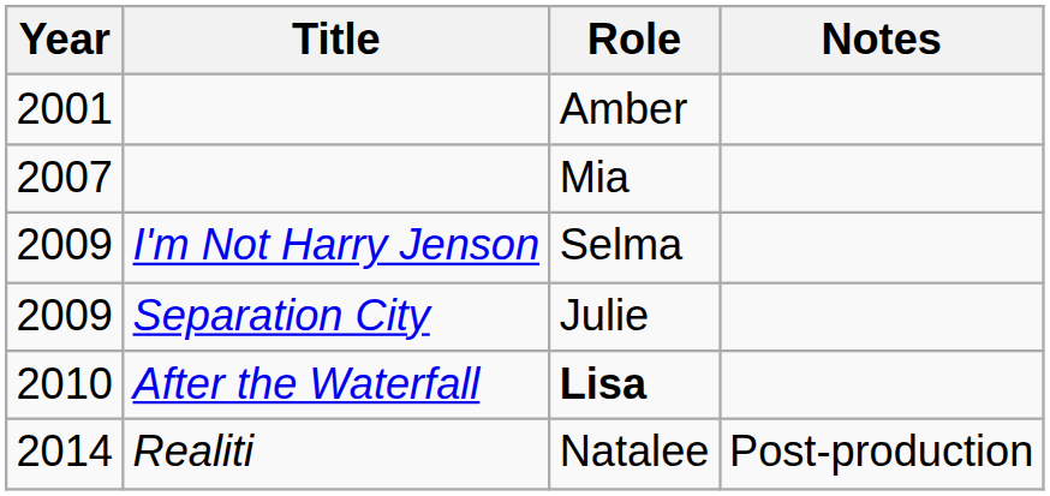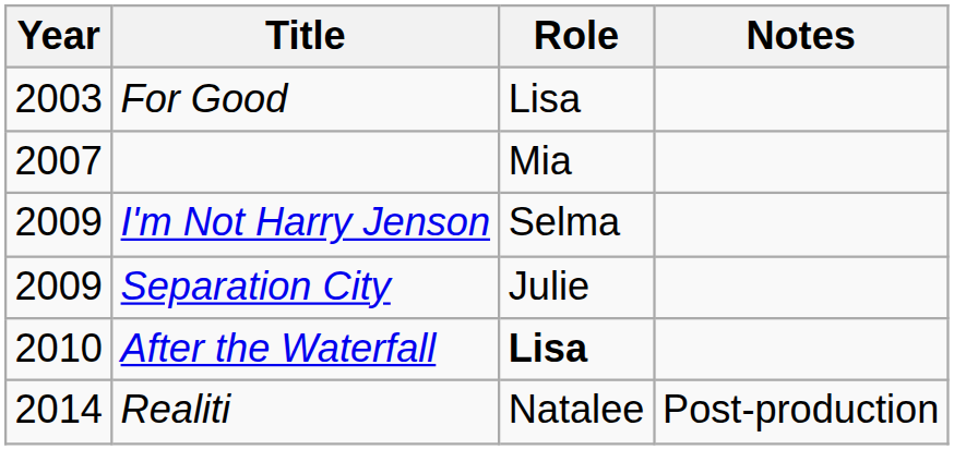- row: 2001 | Amber
+ row: 2003 | For Good | Lisa
